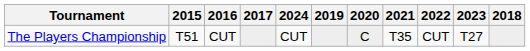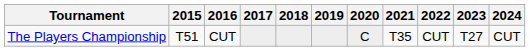columns swapped: 2018 <-> 2024
